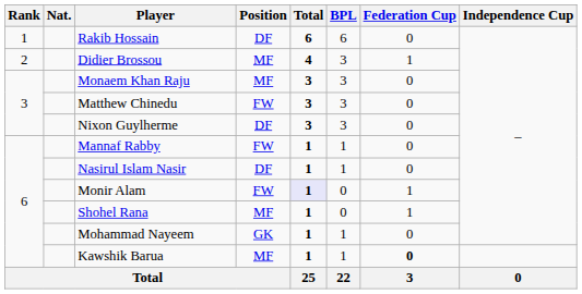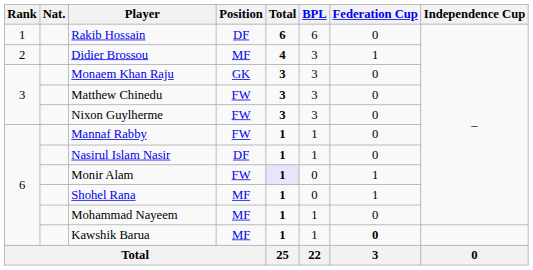Monaem Khan Raju | Position: MF -> GK
Nixon Guylherme | Position: DF -> FW
Mohammad Nayeem | Position: GK -> MF
